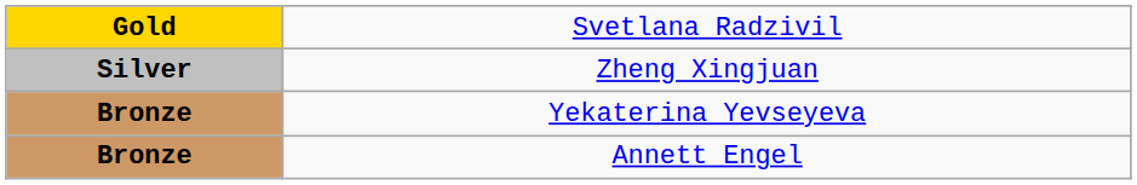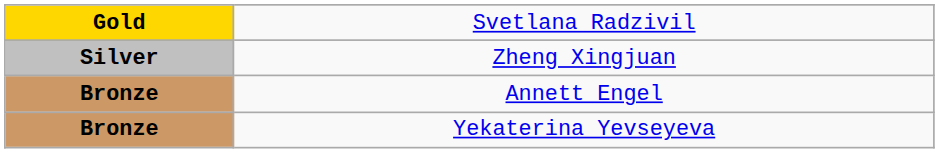rows swapped: Annett Engel <-> Yekaterina Yevseyeva
